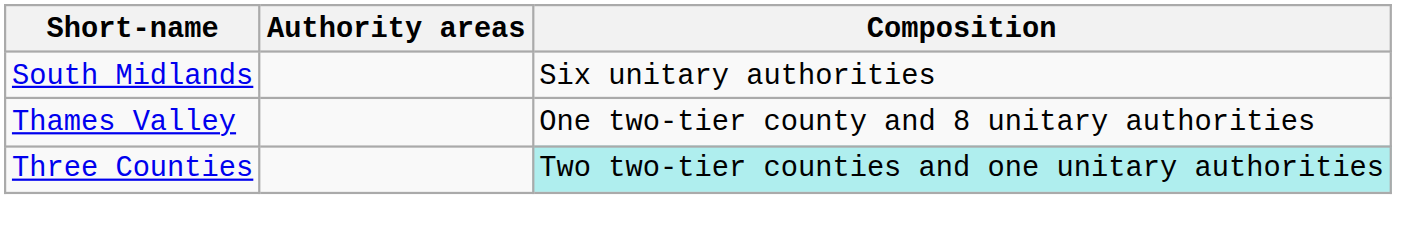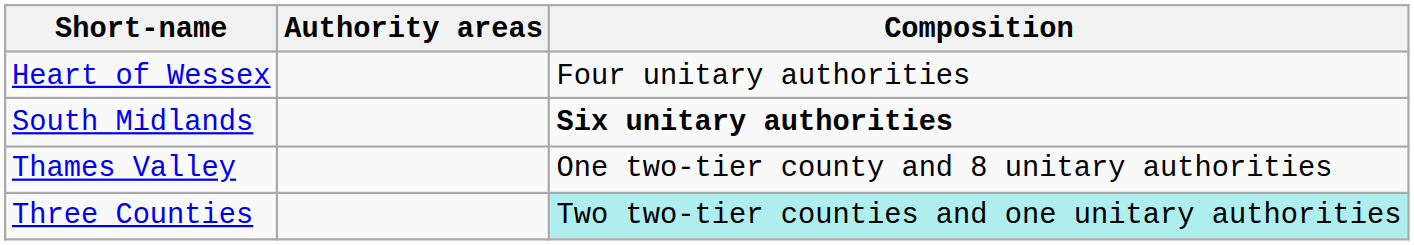+ row: Heart of Wessex | Four unitary authorities
South Midlands | Composition: normal -> bold
